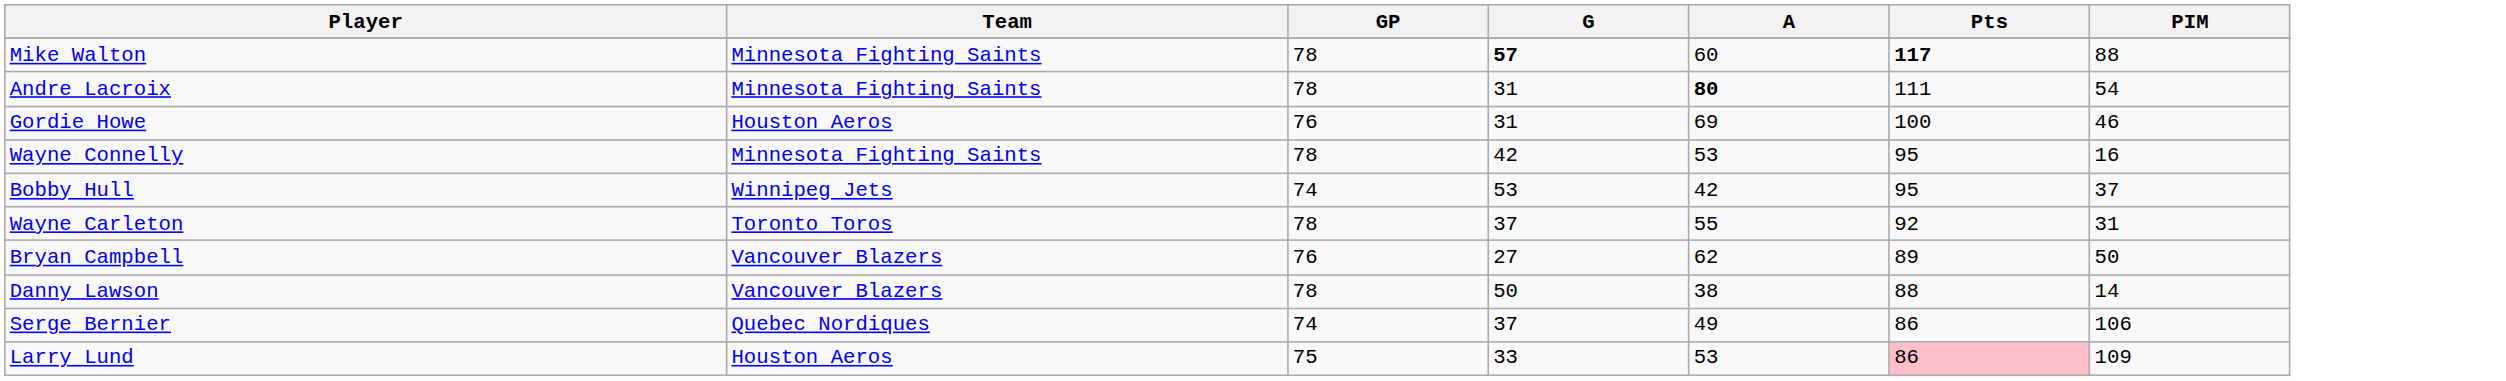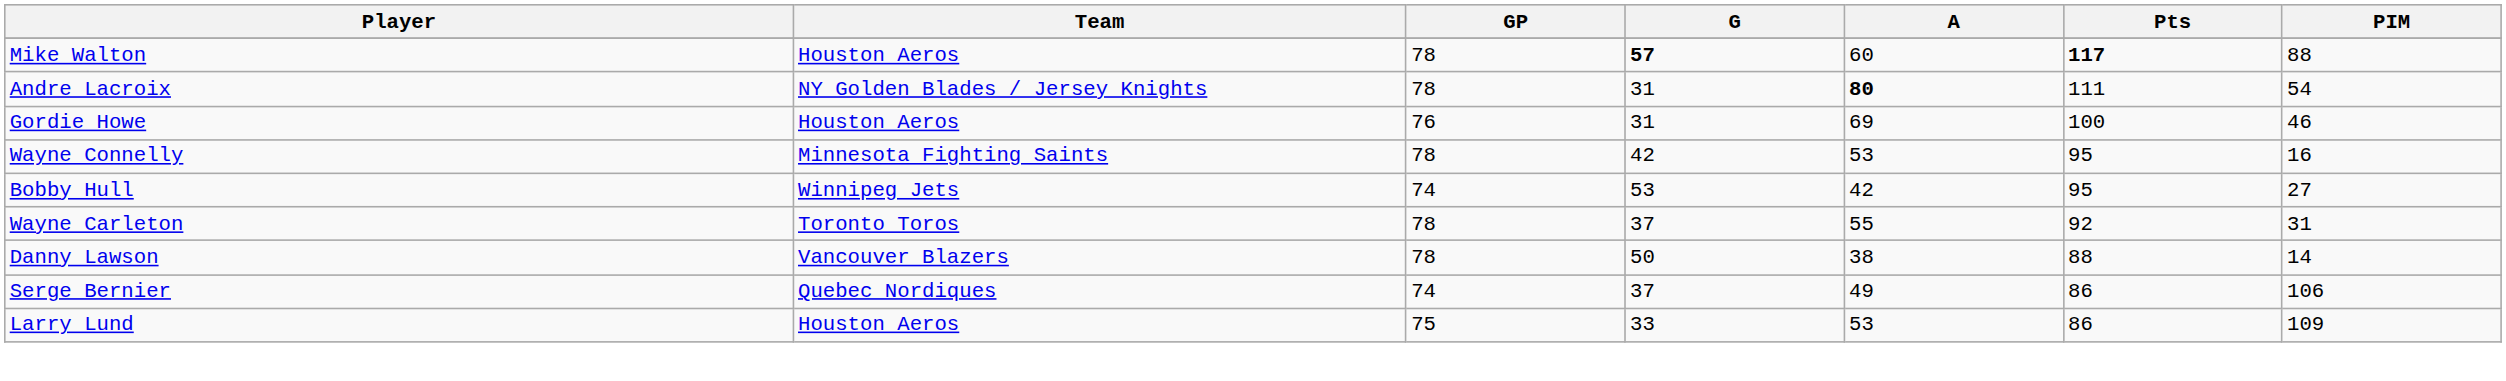Mike Walton | Team: Minnesota Fighting Saints -> Houston Aeros
Andre Lacroix | Team: Minnesota Fighting Saints -> NY Golden Blades / Jersey Knights
Bobby Hull | PIM: 37 -> 27
- row: Bryan Campbell | Vancouver Blazers | 76 | 27 | 62 | 89 | 50
Larry Lund | Pts: pink background -> no background
